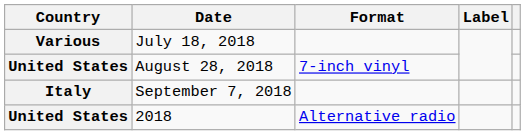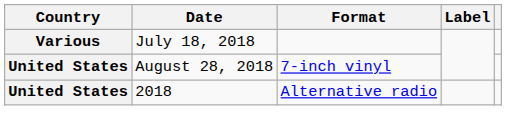- row: Italy | September 7, 2018
